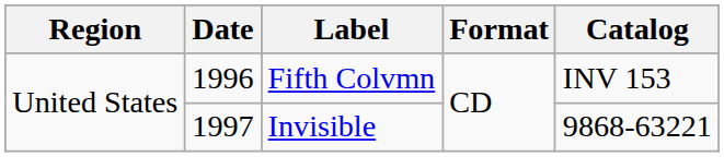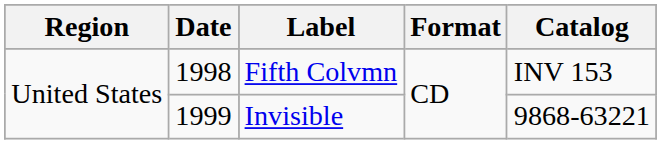Fifth Colvmn | Date: 1996 -> 1998
Invisible | Date: 1997 -> 1999
